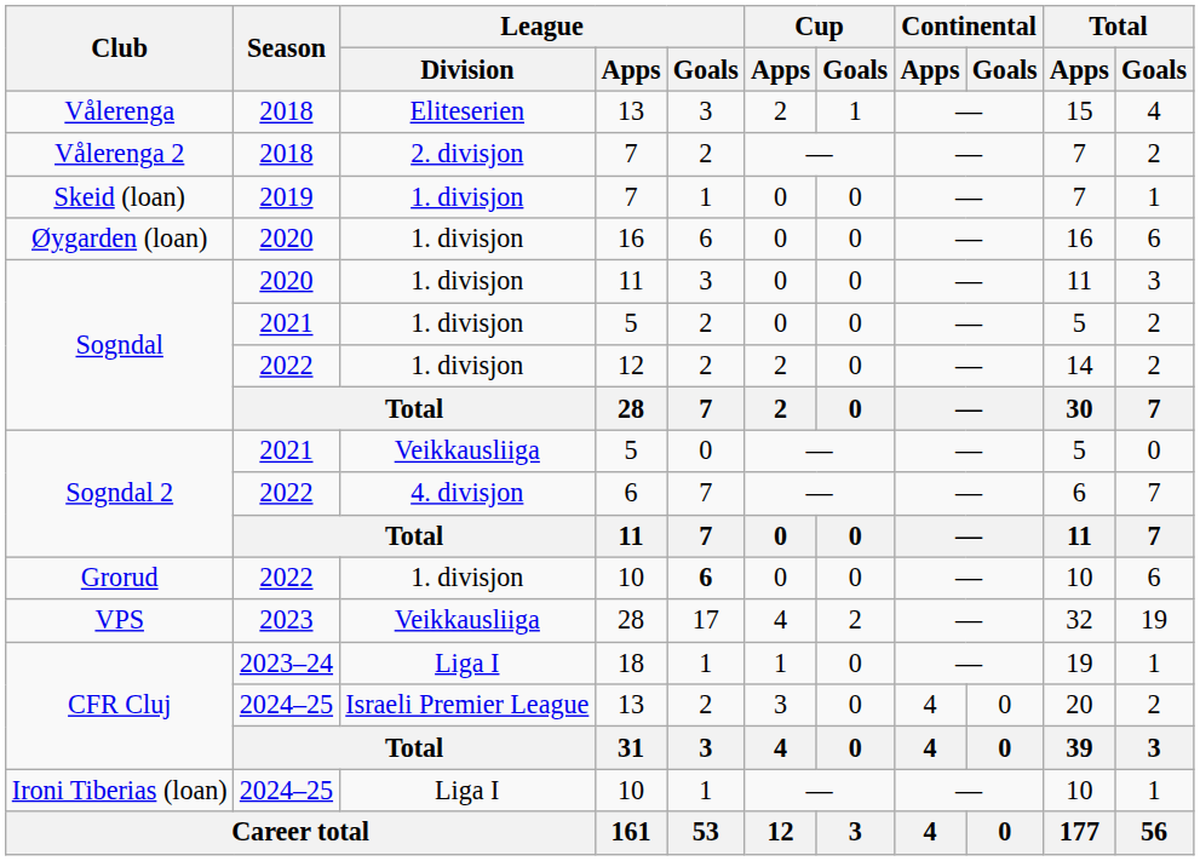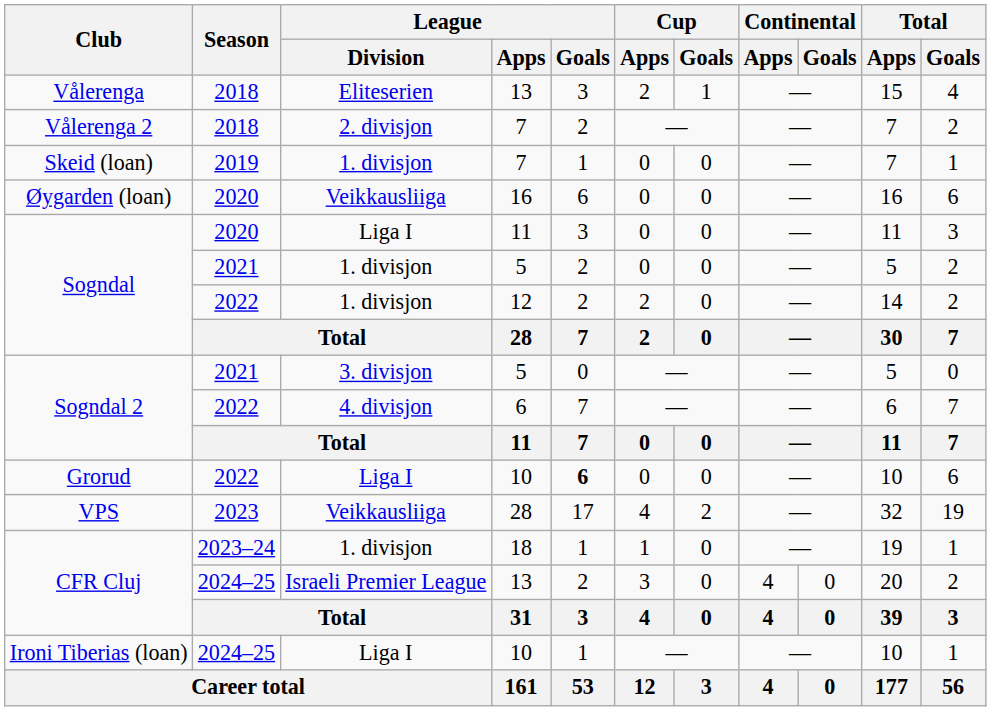Øygarden (loan) | League / Division: 1. divisjon -> Veikkausliiga
Sogndal / 11 | League / Division: 1. divisjon -> Liga I
Sogndal 2 / 5 | League / Division: Veikkausliiga -> 3. divisjon
Grorud | League / Division: 1. divisjon -> Liga I
CFR Cluj / 18 | League / Division: Liga I -> 1. divisjon
